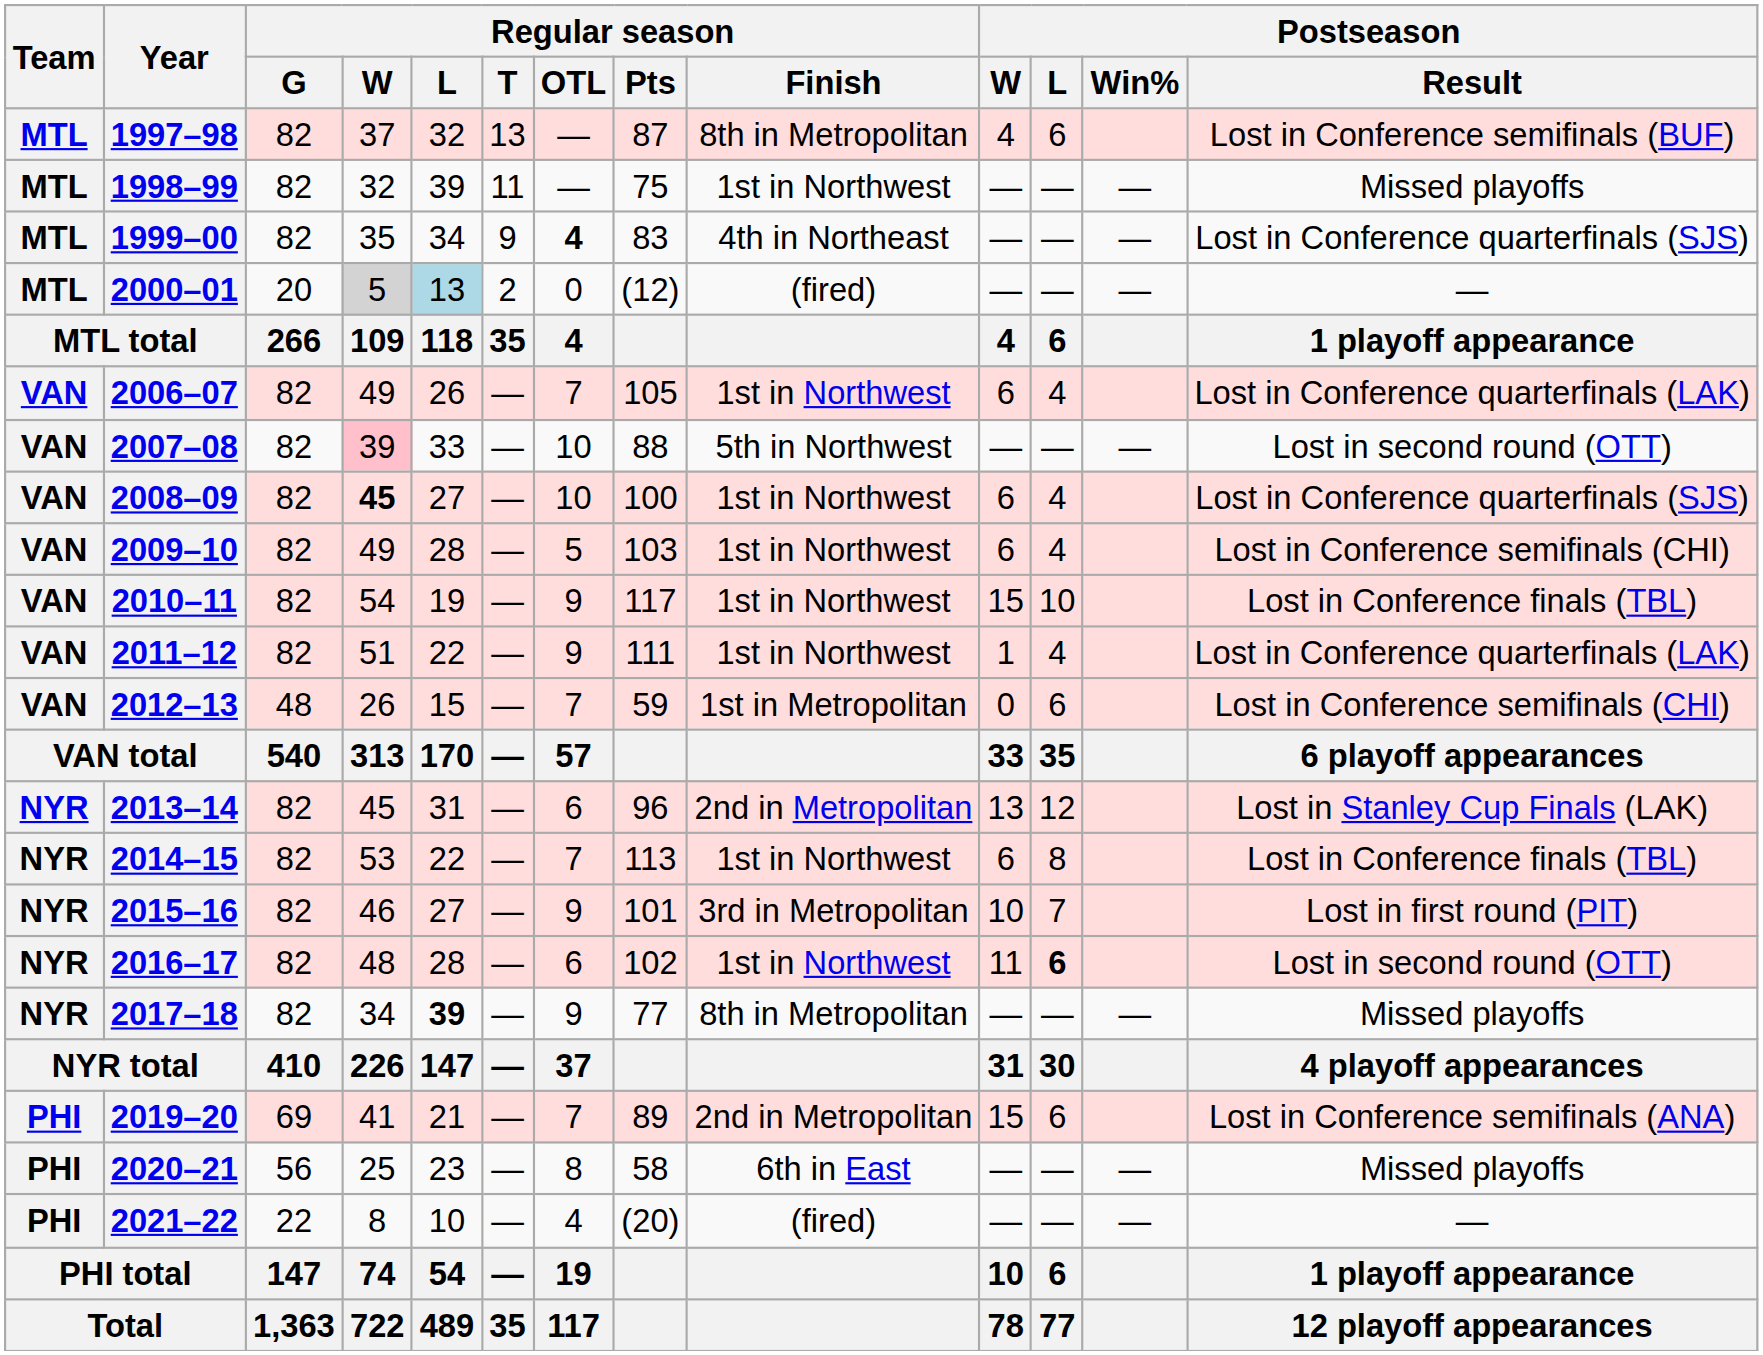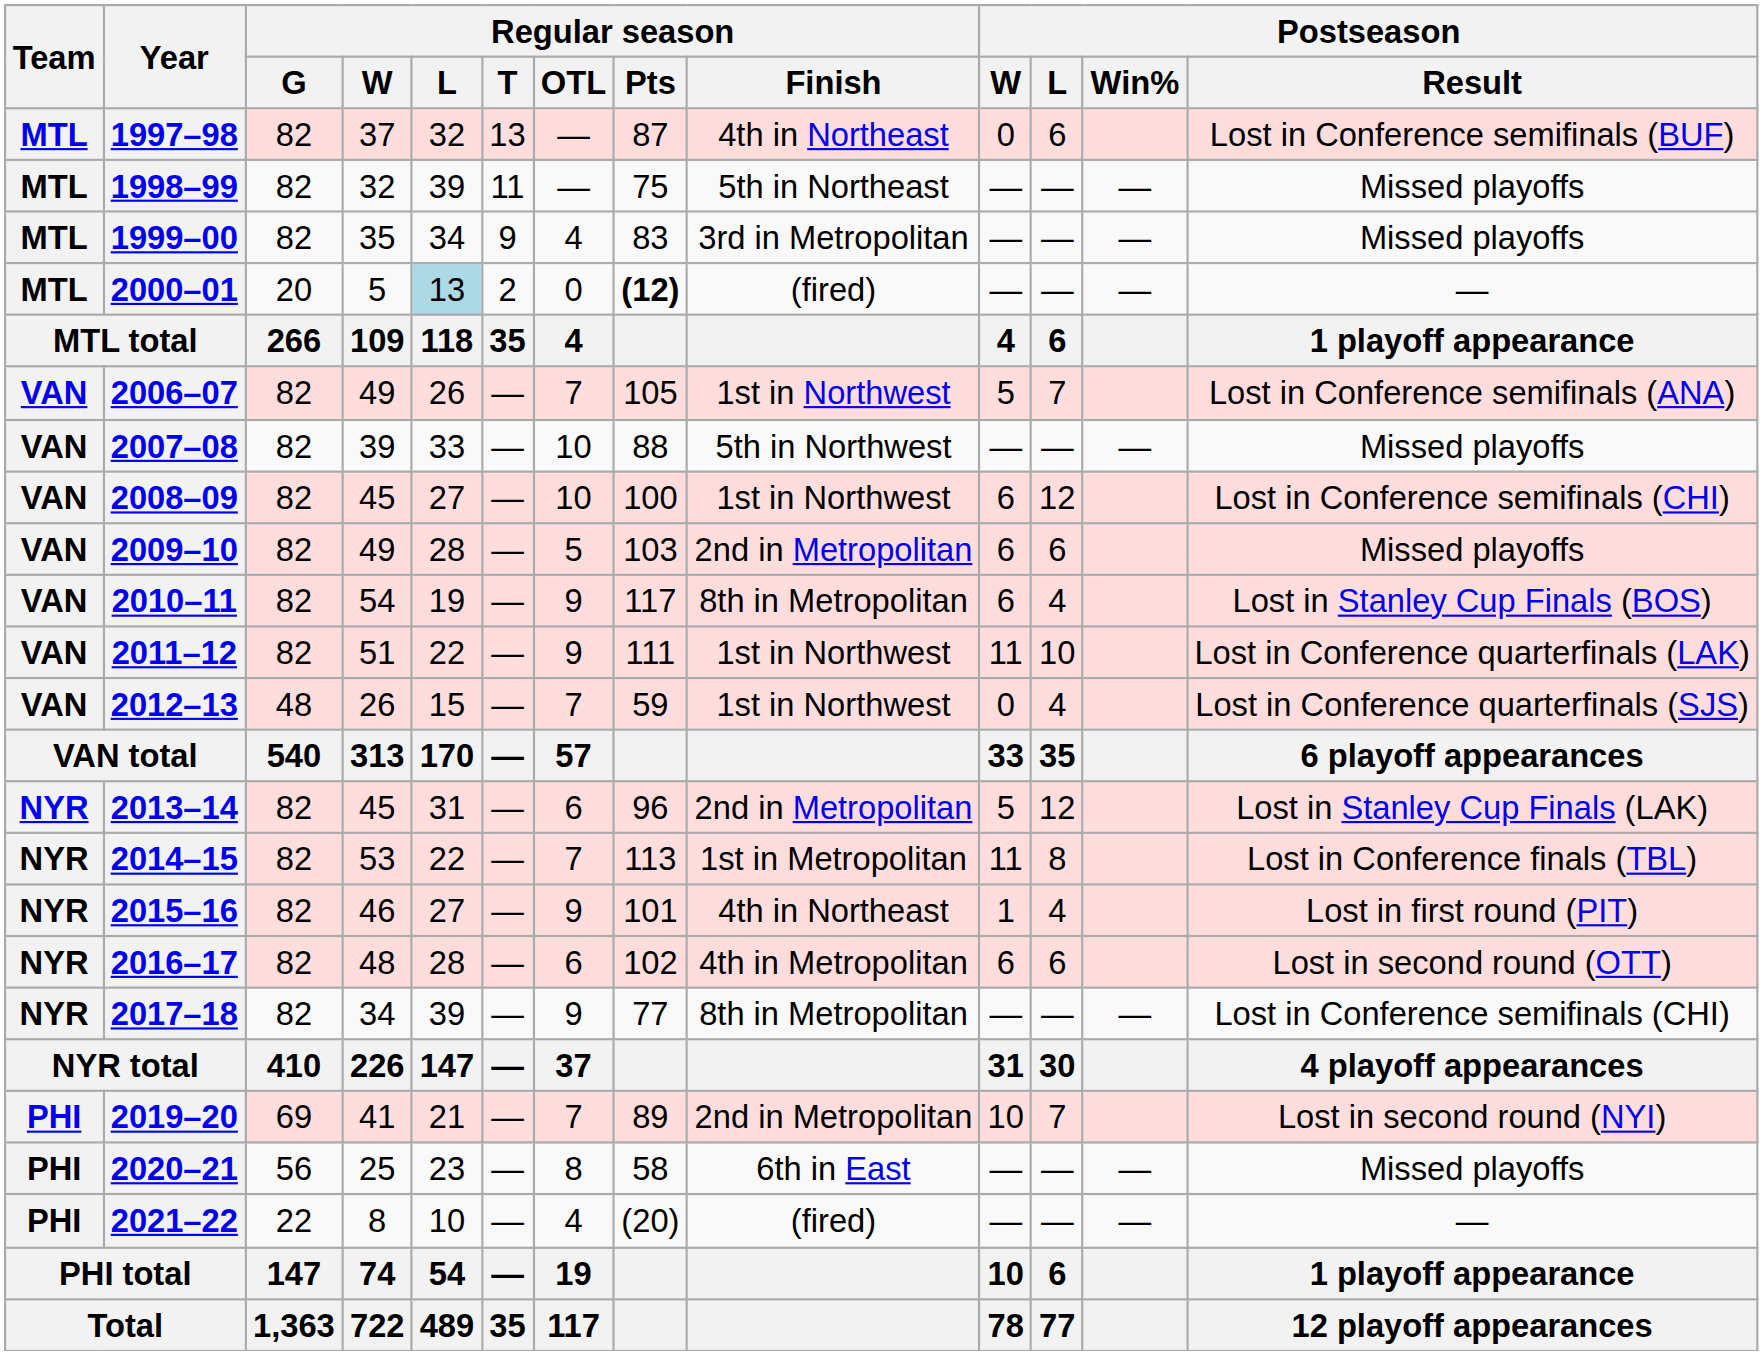1997–98 | Regular season / Finish: 8th in Metropolitan -> 4th in Northeast
1997–98 | Postseason / W: 4 -> 0
1998–99 | Regular season / Finish: 1st in Northwest -> 5th in Northeast
1999–00 | Regular season / OTL: bold -> normal
1999–00 | Regular season / Finish: 4th in Northeast -> 3rd in Metropolitan
1999–00 | Postseason / Result: Lost in Conference quarterfinals (SJS) -> Missed playoffs
2000–01 | Regular season / W: lightgrey background -> no background
2000–01 | Regular season / Pts: normal -> bold
2006–07 | Postseason / W: 6 -> 5
2006–07 | Postseason / L: 4 -> 7
2006–07 | Postseason / Result: Lost in Conference quarterfinals (LAK) -> Lost in Conference semifinals (ANA)
2007–08 | Regular season / W: pink background -> no background
2007–08 | Postseason / Result: Lost in second round (OTT) -> Missed playoffs
2008–09 | Regular season / W: bold -> normal
2008–09 | Postseason / L: 4 -> 12
2008–09 | Postseason / Result: Lost in Conference quarterfinals (SJS) -> Lost in Conference semifinals (CHI)
2009–10 | Regular season / Finish: 1st in Northwest -> 2nd in Metropolitan
2009–10 | Postseason / L: 4 -> 6
2009–10 | Postseason / Result: Lost in Conference semifinals (CHI) -> Missed playoffs
2010–11 | Regular season / Finish: 1st in Northwest -> 8th in Metropolitan
2010–11 | Postseason / W: 15 -> 6
2010–11 | Postseason / L: 10 -> 4
2010–11 | Postseason / Result: Lost in Conference finals (TBL) -> Lost in Stanley Cup Finals (BOS)
2011–12 | Postseason / W: 1 -> 11
2011–12 | Postseason / L: 4 -> 10
2012–13 | Regular season / Finish: 1st in Metropolitan -> 1st in Northwest
2012–13 | Postseason / L: 6 -> 4
2012–13 | Postseason / Result: Lost in Conference semifinals (CHI) -> Lost in Conference quarterfinals (SJS)
2013–14 | Postseason / W: 13 -> 5
2014–15 | Regular season / Finish: 1st in Northwest -> 1st in Metropolitan
2014–15 | Postseason / W: 6 -> 11
2015–16 | Regular season / Finish: 3rd in Metropolitan -> 4th in Northeast
2015–16 | Postseason / W: 10 -> 1
2015–16 | Postseason / L: 7 -> 4
2016–17 | Regular season / Finish: 1st in Northwest -> 4th in Metropolitan
2016–17 | Postseason / W: 11 -> 6
2016–17 | Postseason / L: bold -> normal
2017–18 | Regular season / L: bold -> normal
2017–18 | Postseason / Result: Missed playoffs -> Lost in Conference semifinals (CHI)
2019–20 | Postseason / W: 15 -> 10
2019–20 | Postseason / L: 6 -> 7
2019–20 | Postseason / Result: Lost in Conference semifinals (ANA) -> Lost in second round (NYI)
